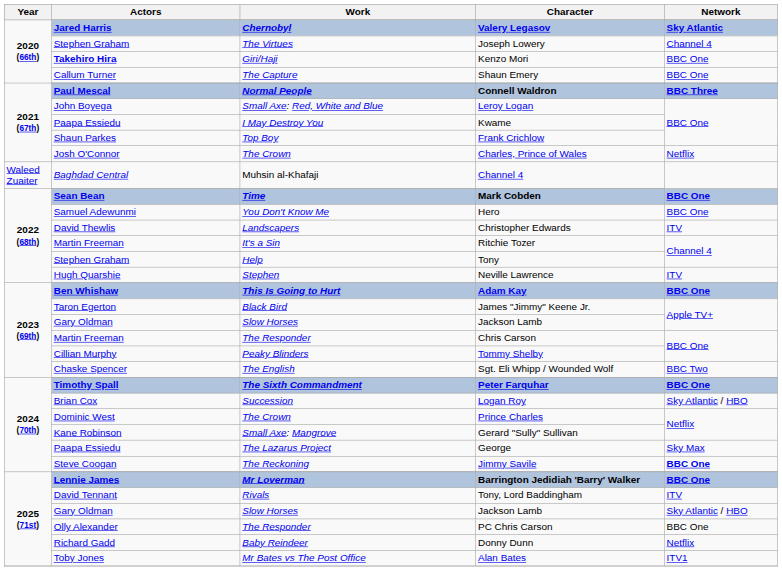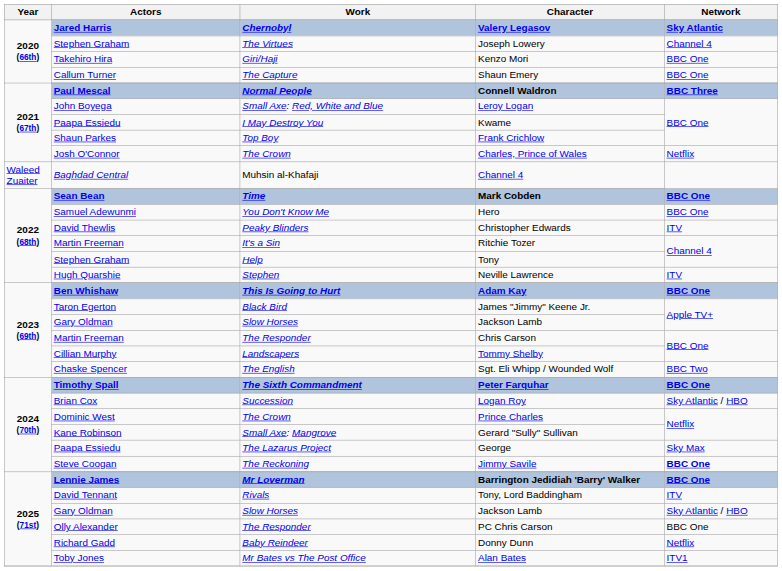Kenzo Mori | Actors: bold -> normal
Christopher Edwards | Work: Landscapers -> Peaky Blinders
Tommy Shelby | Work: Peaky Blinders -> Landscapers
